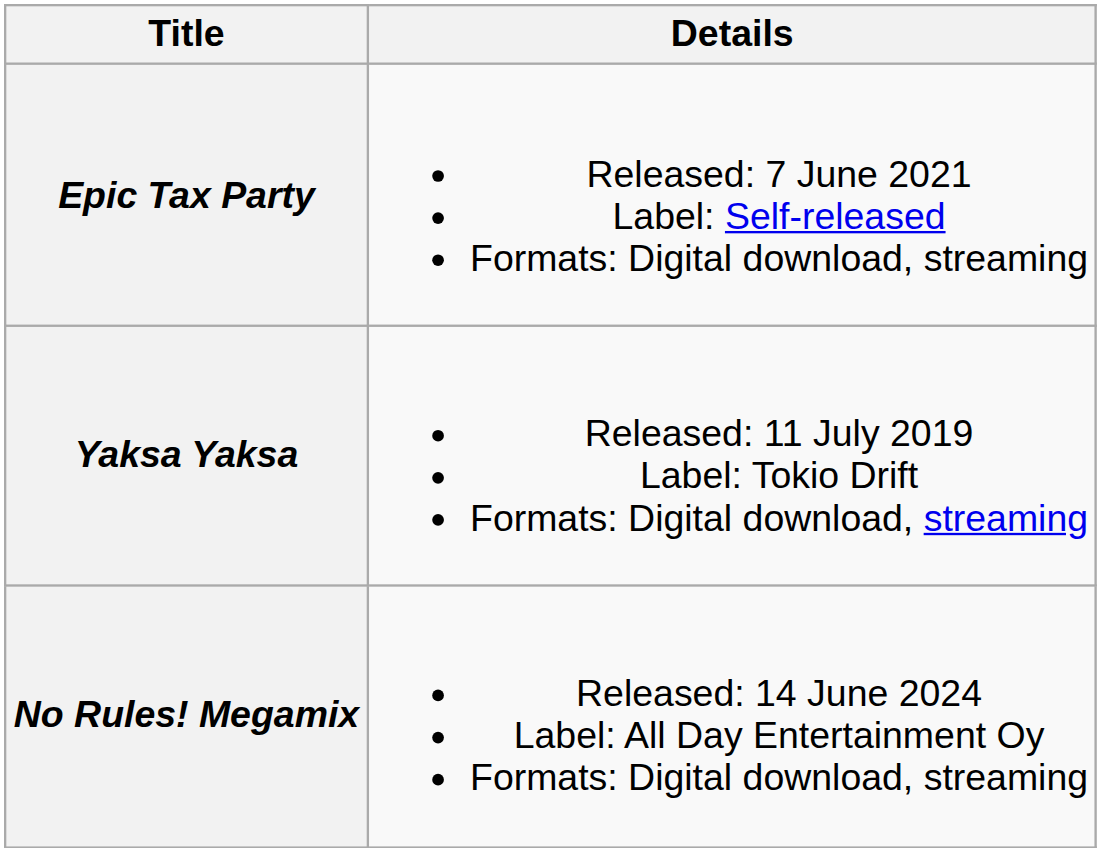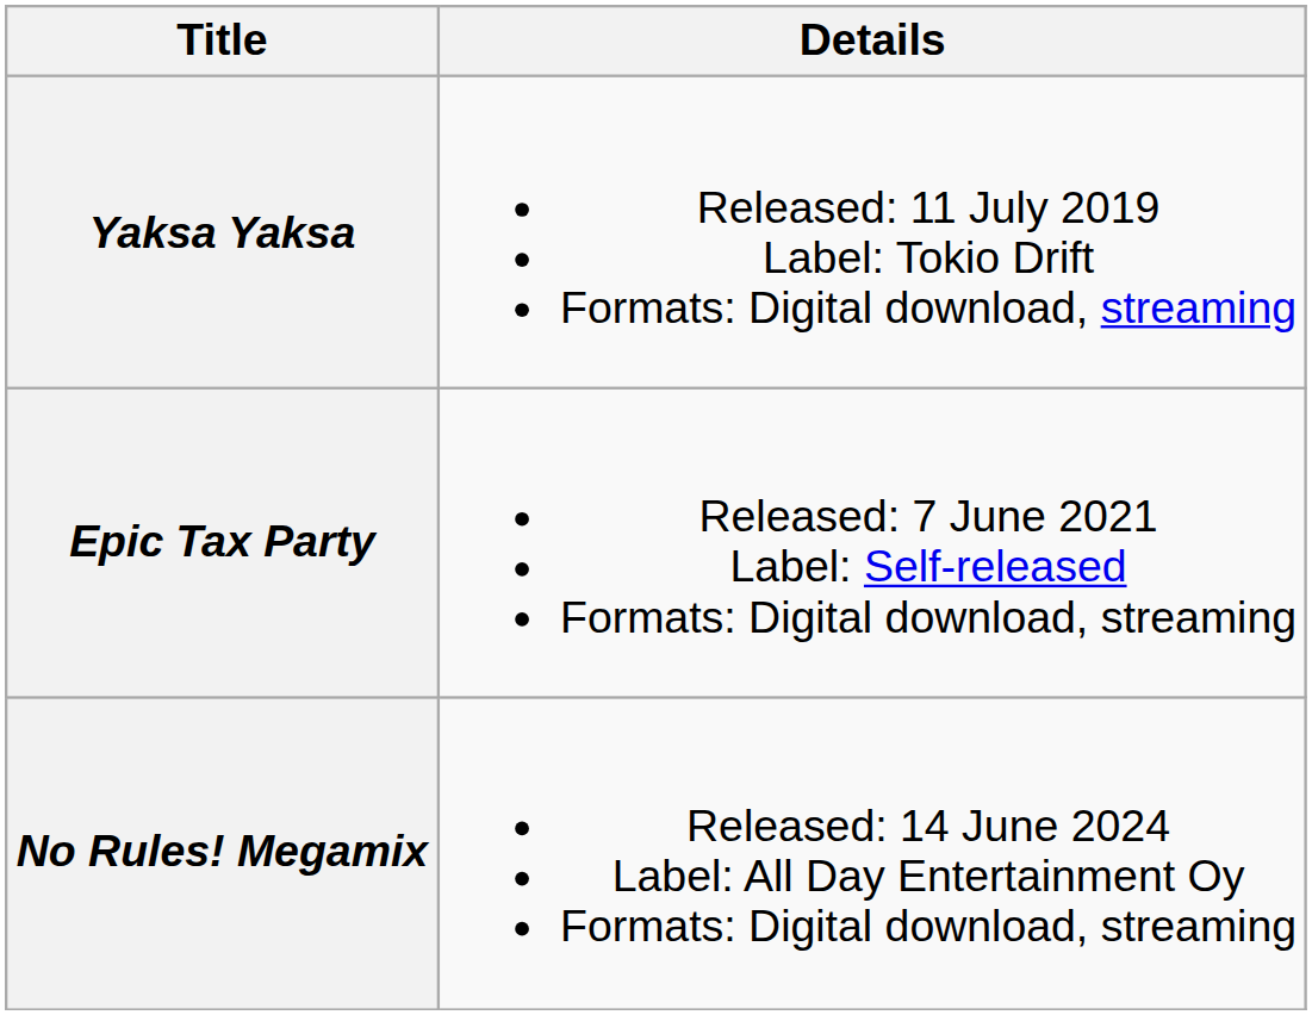rows swapped: Yaksa Yaksa <-> Epic Tax Party
